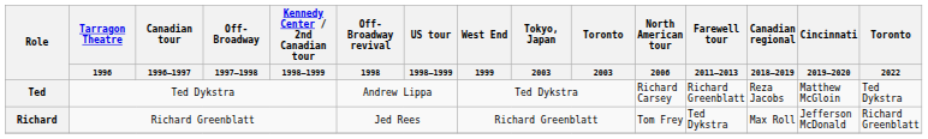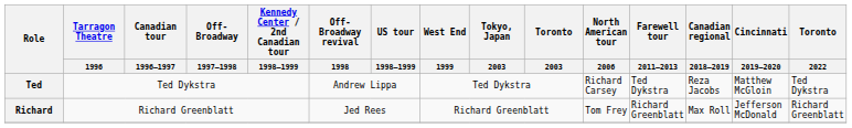Ted | Farewell tour / 2011–2013: Richard Greenblatt -> Ted Dykstra
Richard | Farewell tour / 2011–2013: Ted Dykstra -> Richard Greenblatt
